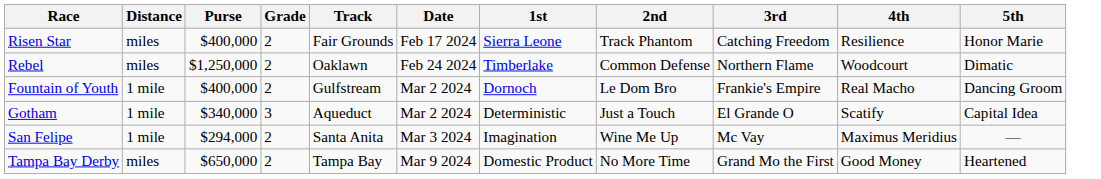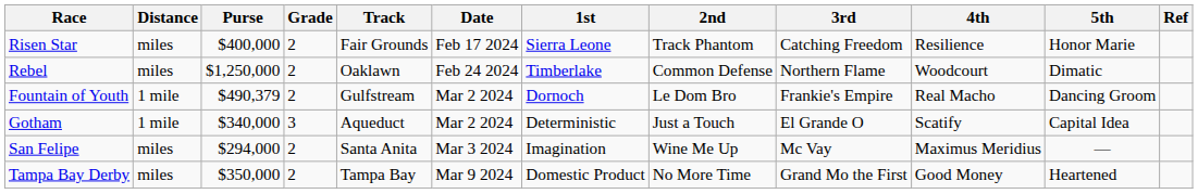+ column: Ref
Fountain of Youth | Purse: $400,000 -> $490,379
San Felipe | Distance: 1 mile -> miles
Tampa Bay Derby | Purse: $650,000 -> $350,000
